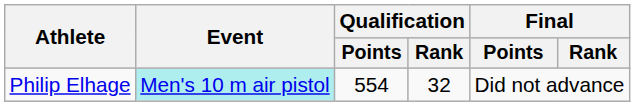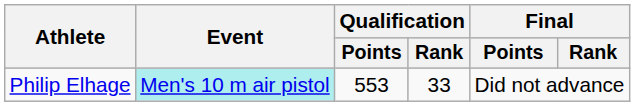Philip Elhage | Qualification / Points: 554 -> 553
Philip Elhage | Qualification / Rank: 32 -> 33
